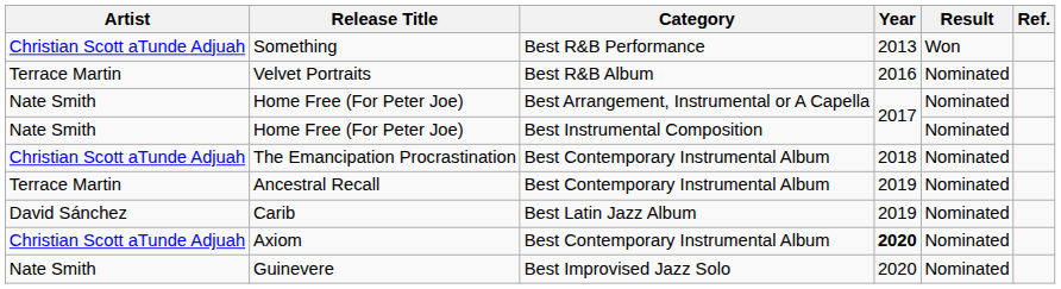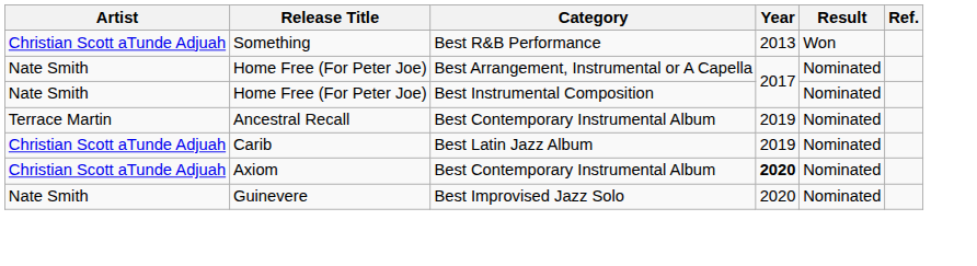- row: Terrace Martin | Velvet Portraits | Best R&B Album | 2016 | Nominated
- row: Christian Scott aTunde Adjuah | The Emancipation Procrastination | Best Contemporary Instrumental Album | 2018 | Nominated
Carib | Artist: David Sánchez -> Christian Scott aTunde Adjuah
